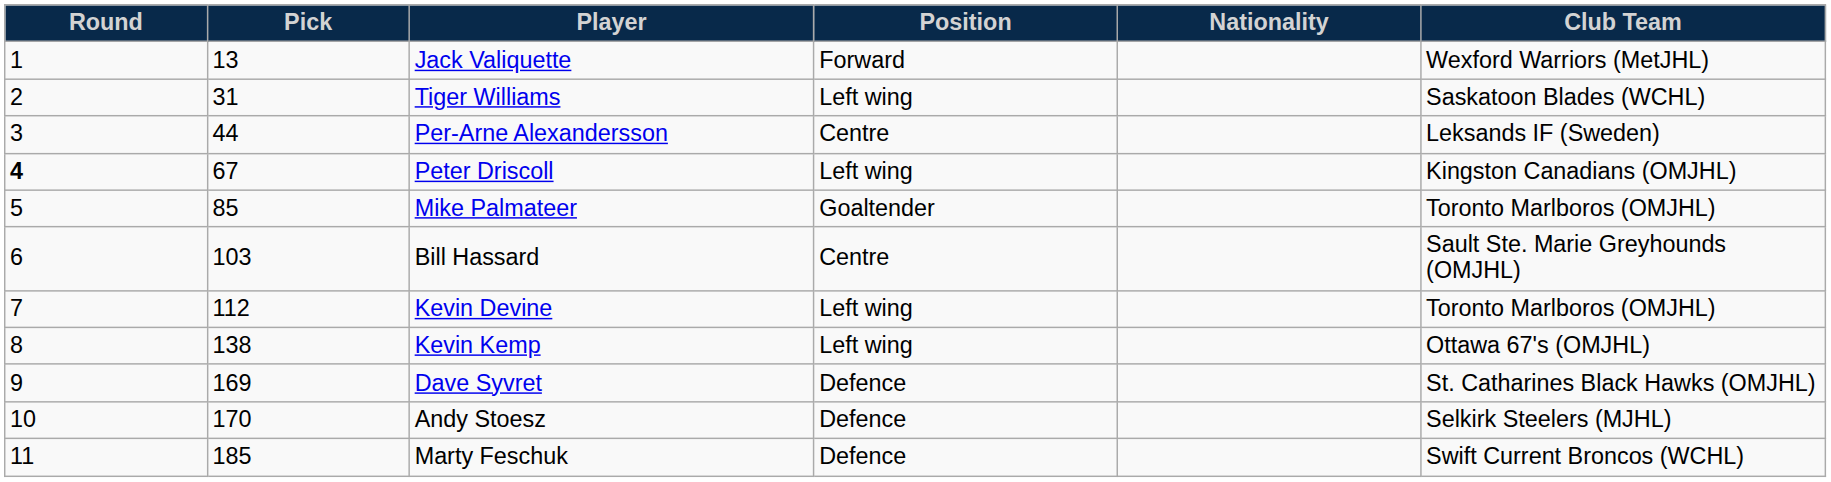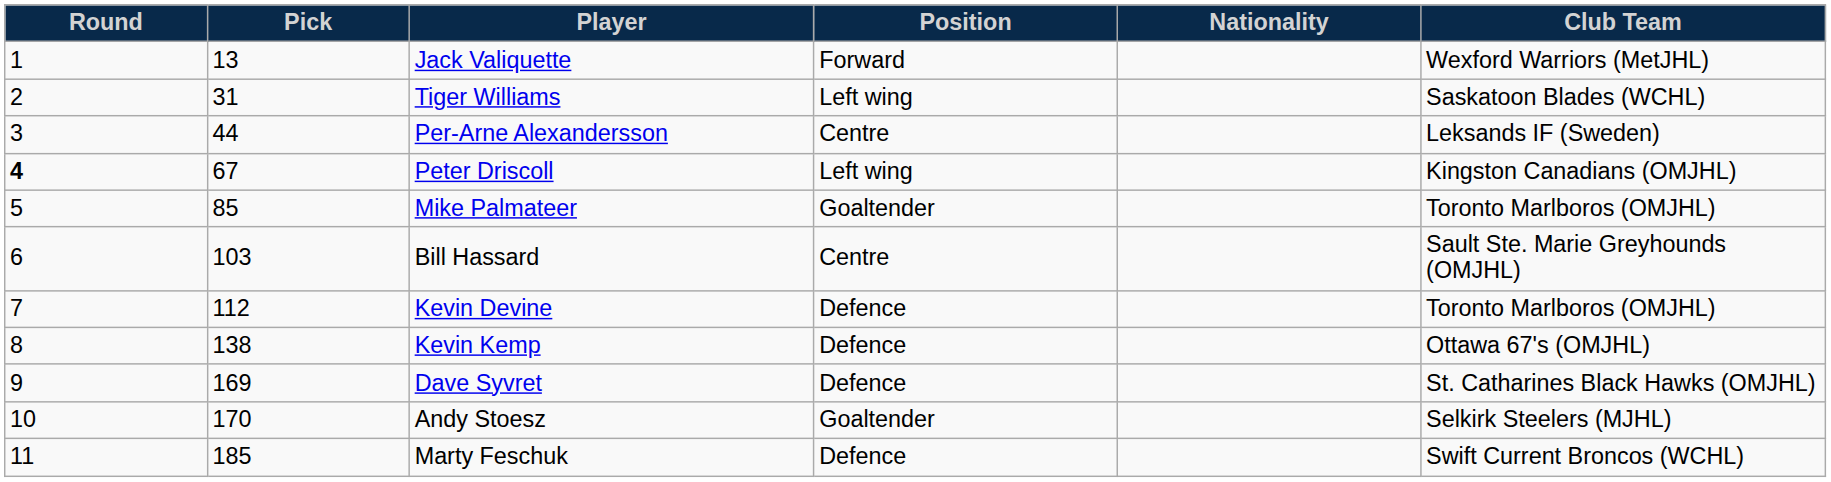Kevin Devine | Position: Left wing -> Defence
Kevin Kemp | Position: Left wing -> Defence
Andy Stoesz | Position: Defence -> Goaltender
